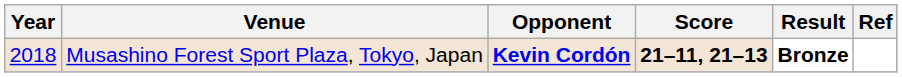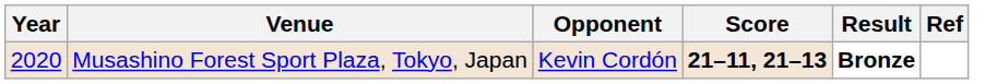Musashino Forest Sport Plaza, Tokyo, Japan | Year: 2018 -> 2020
Musashino Forest Sport Plaza, Tokyo, Japan | Opponent: bold -> normal
